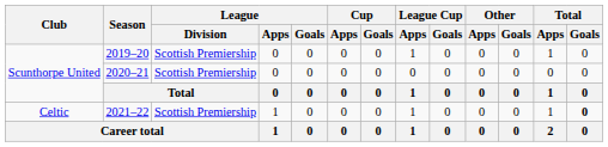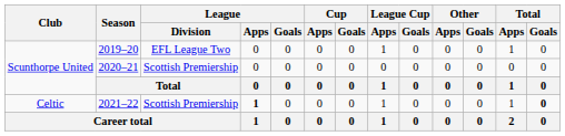2019–20 | League / Division: Scottish Premiership -> EFL League Two
2021–22 | League / Apps: normal -> bold
